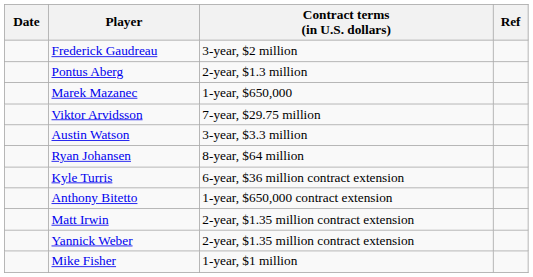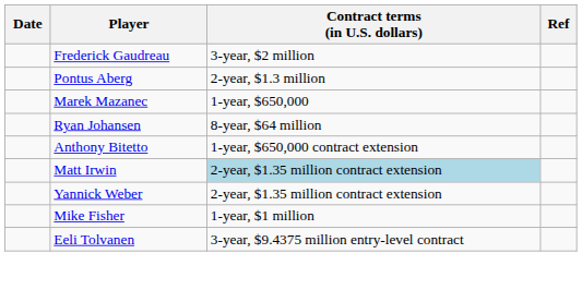- row: Viktor Arvidsson | 7-year, $29.75 million
- row: Austin Watson | 3-year, $3.3 million
- row: Kyle Turris | 6-year, $36 million contract extension
Matt Irwin | Contract terms (in U.S. dollars): no background -> lightblue background
+ row: Eeli Tolvanen | 3-year, $9.4375 million entry-level contract
